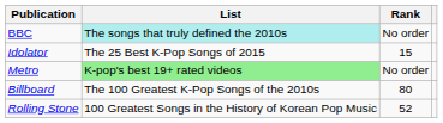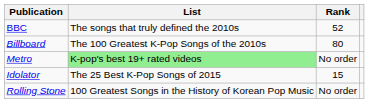BBC | List: paleturquoise background -> no background
BBC | Rank: No order -> 52
rows swapped: Idolator <-> Billboard
Rolling Stone | Rank: 52 -> No order
